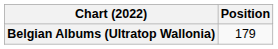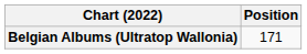Belgian Albums (Ultratop Wallonia) | Position: 179 -> 171
